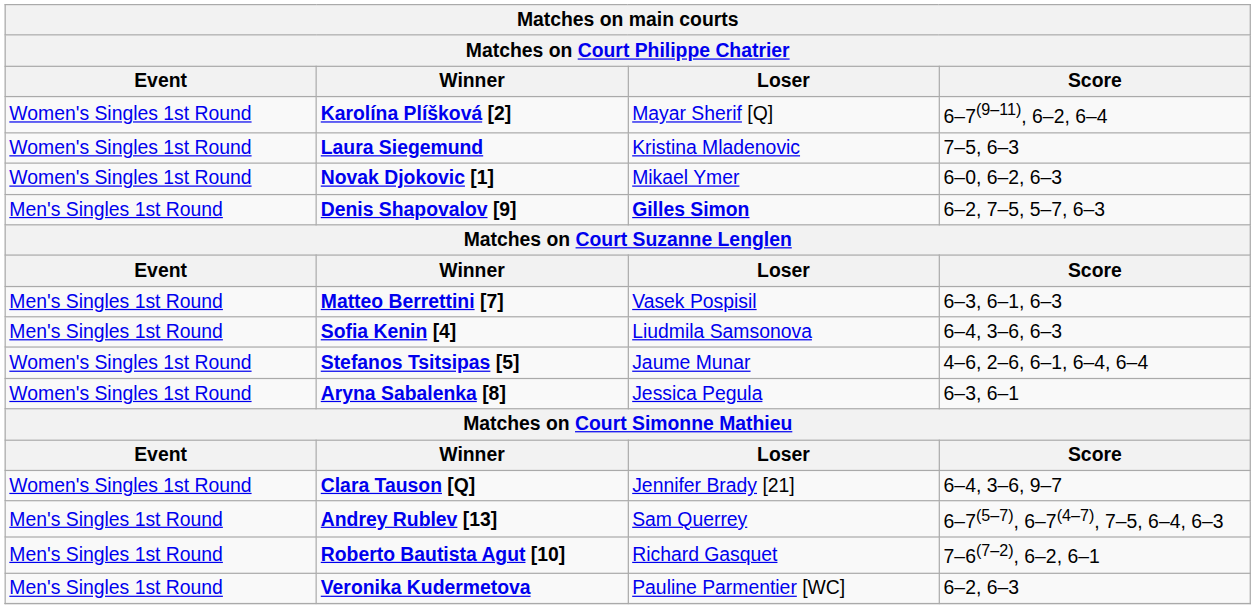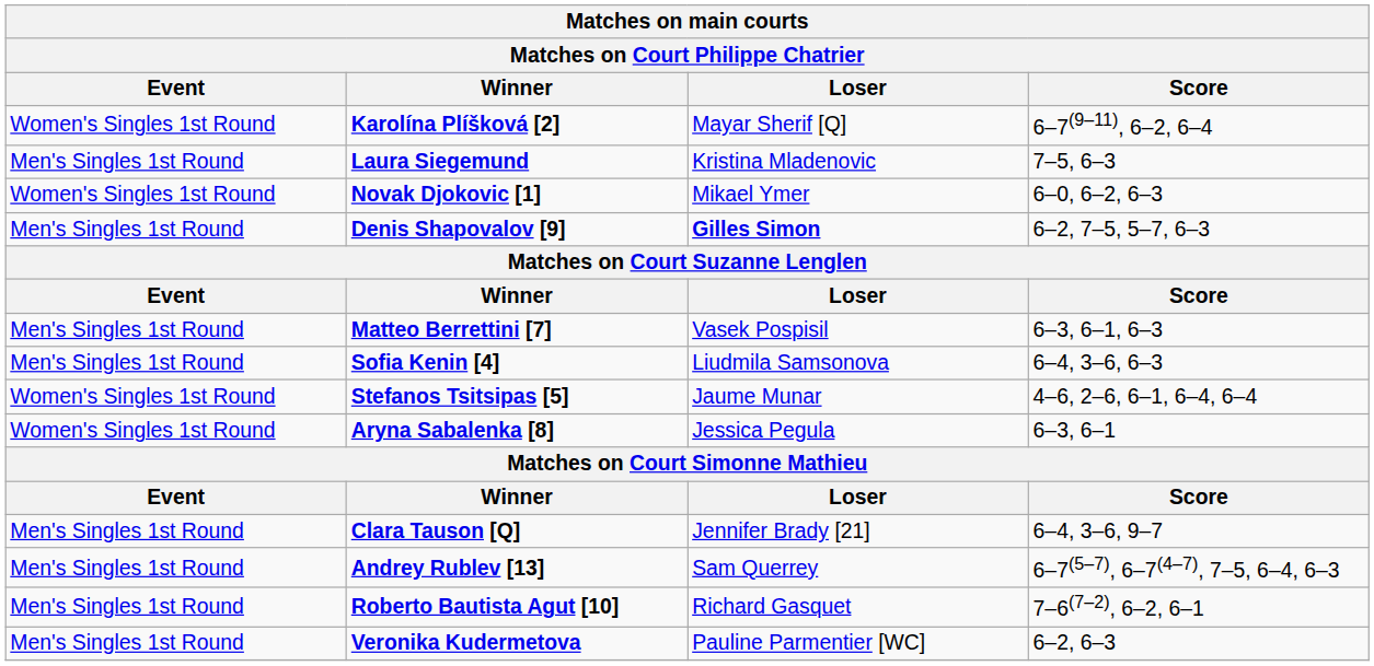Laura Siegemund | Event: Women's Singles 1st Round -> Men's Singles 1st Round
Clara Tauson [Q] | Event: Women's Singles 1st Round -> Men's Singles 1st Round
